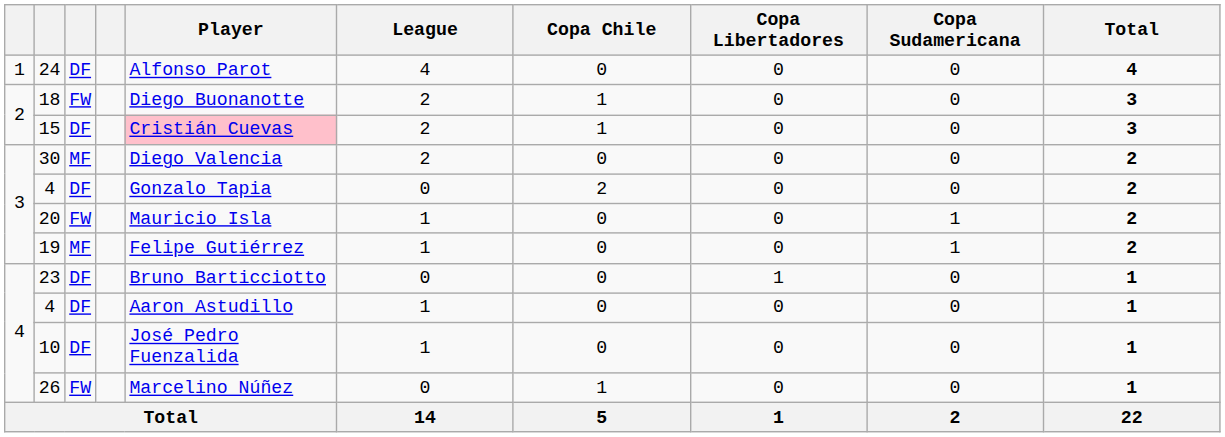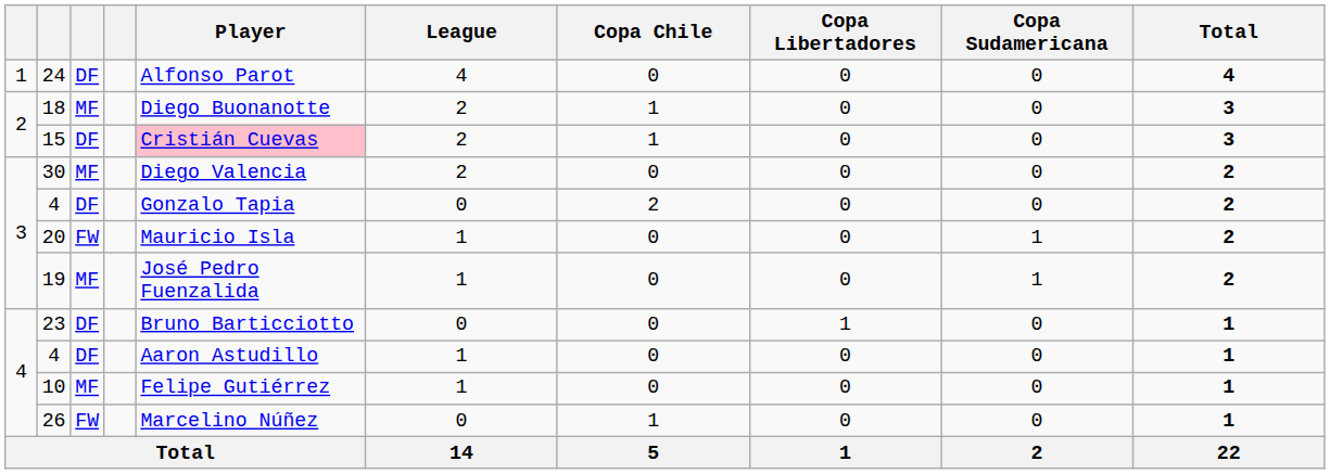18 | column 3: FW -> MF
19 | Player: Felipe Gutiérrez -> José Pedro Fuenzalida
10 | column 3: DF -> MF
10 | Player: José Pedro Fuenzalida -> Felipe Gutiérrez
